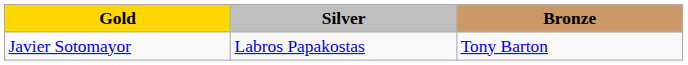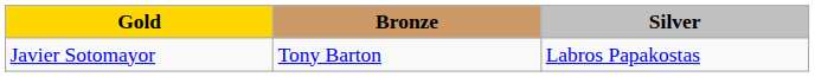columns swapped: Silver <-> Bronze
